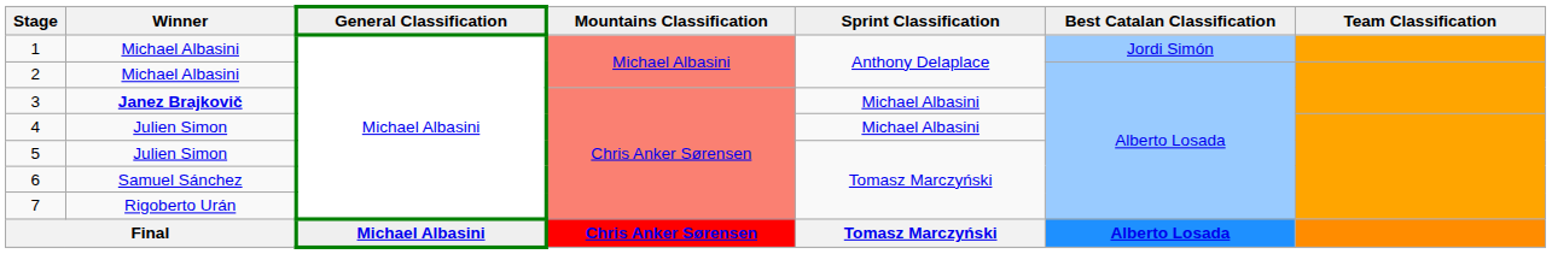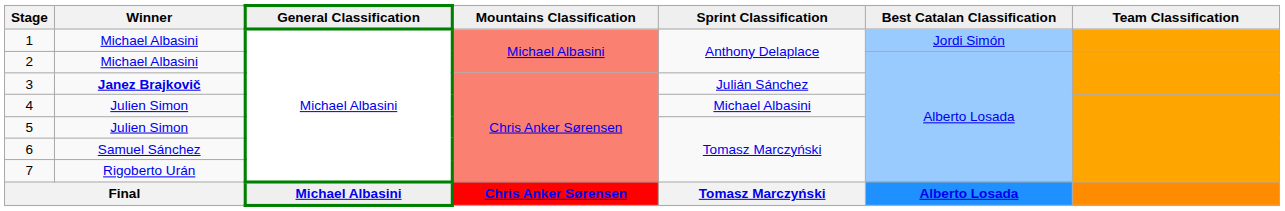3 | Sprint Classification: Michael Albasini -> Julián Sánchez
